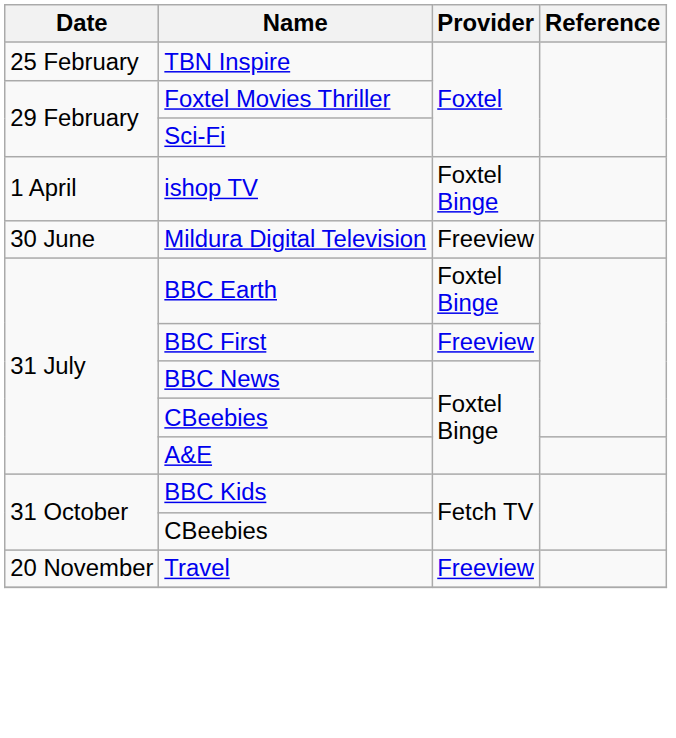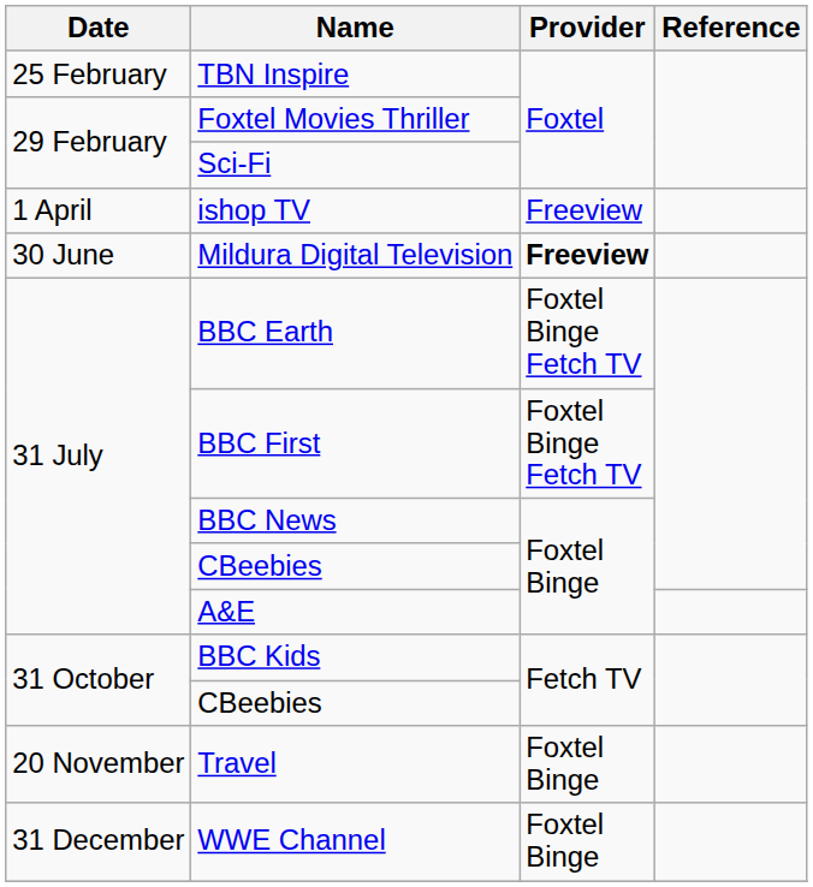ishop TV | Provider: Foxtel Binge -> Freeview
Mildura Digital Television | Provider: normal -> bold
BBC Earth | Provider: Foxtel Binge -> Foxtel Binge Fetch TV
BBC First | Provider: Freeview -> Foxtel Binge Fetch TV
Travel | Provider: Freeview -> Foxtel Binge
+ row: 31 December | WWE Channel | Foxtel Binge
